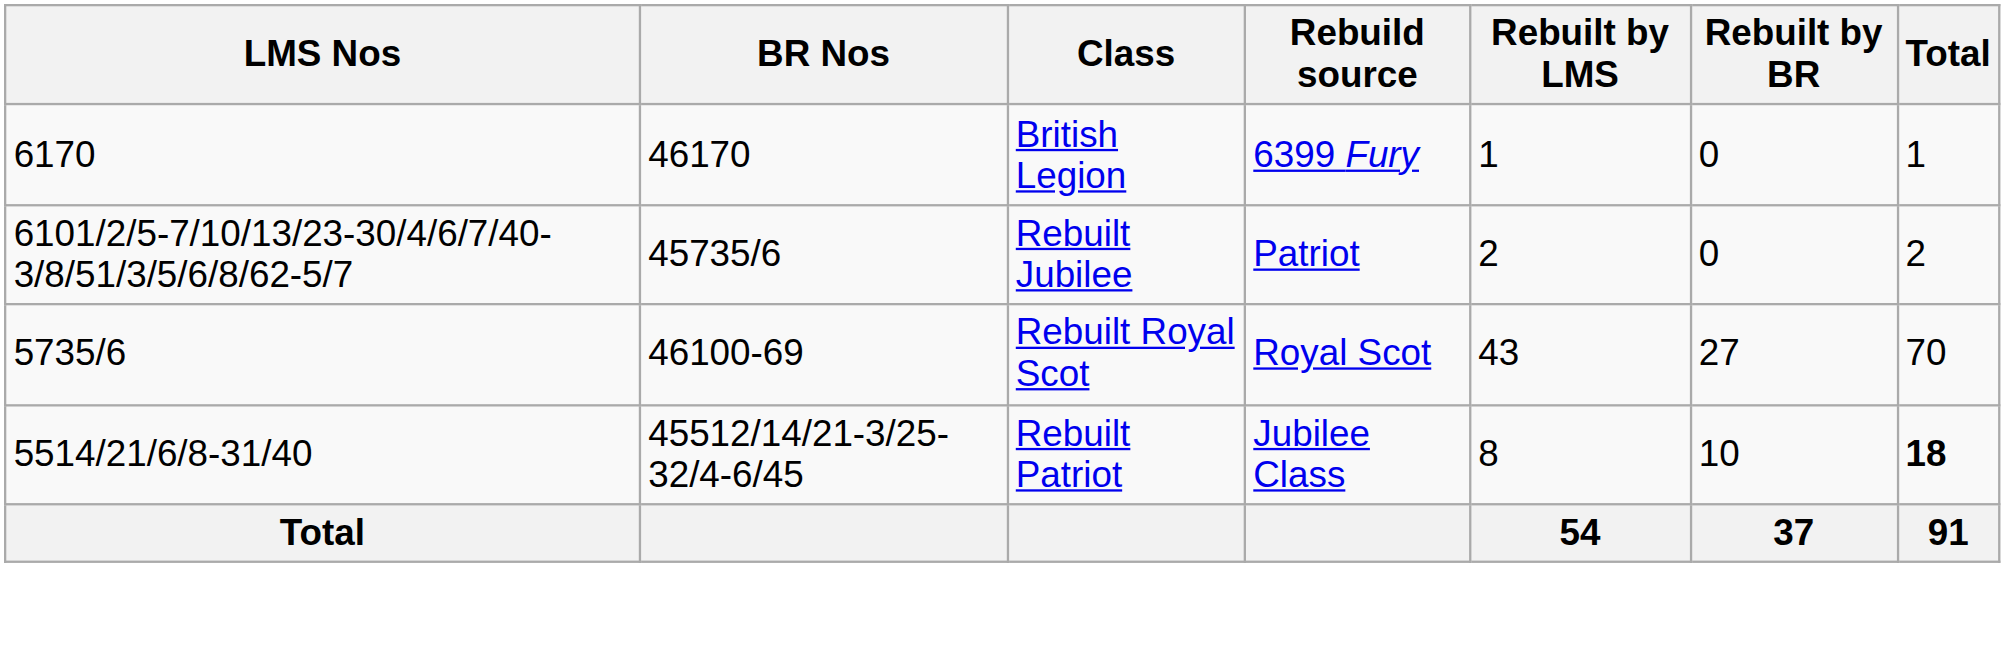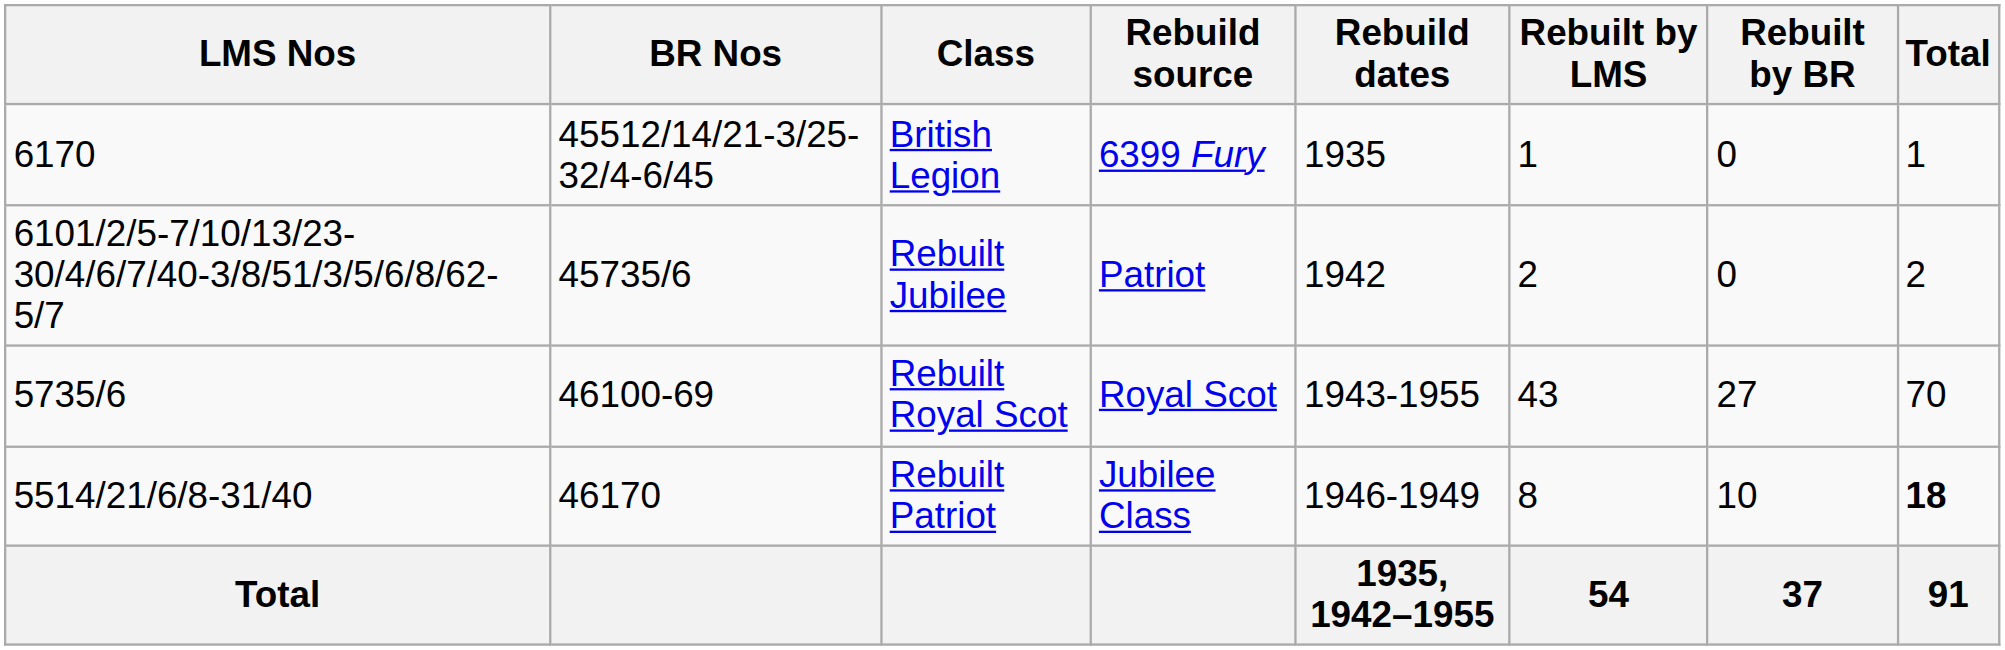+ column: Rebuild dates | 1935 | 1942 | 1943-1955 | 1946-1949 | 1935, 1942–1955
British Legion | BR Nos: 46170 -> 45512/14/21-3/25-32/4-6/45
Rebuilt Patriot | BR Nos: 45512/14/21-3/25-32/4-6/45 -> 46170
